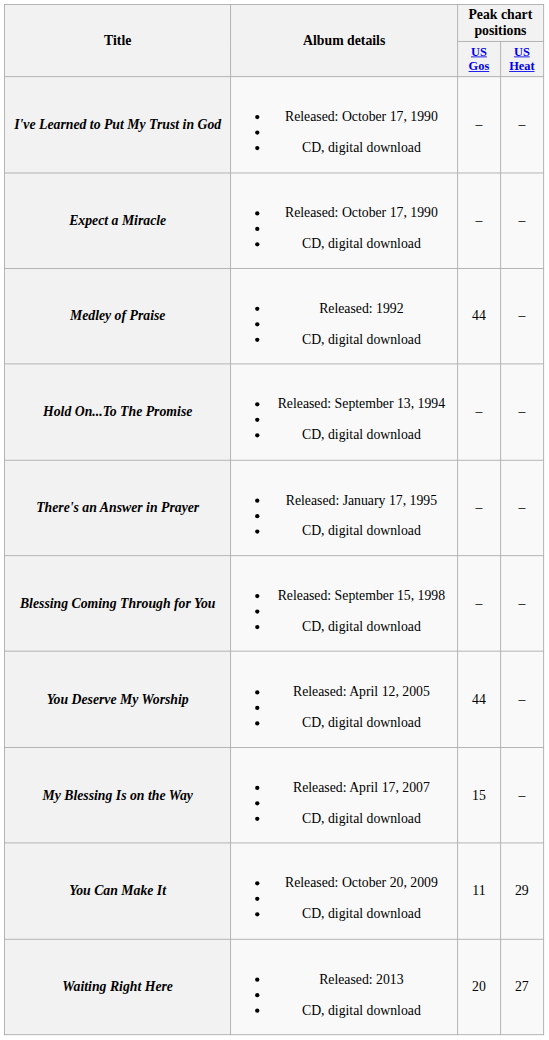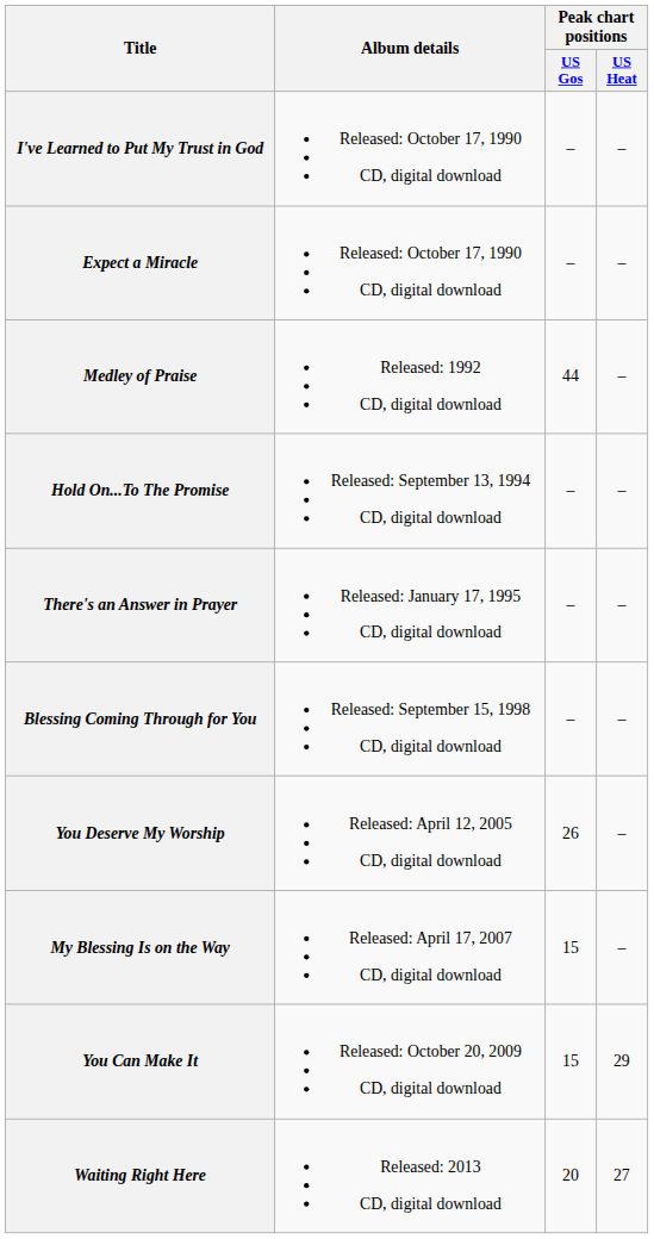You Deserve My Worship | Peak chart positions / US Gos: 44 -> 26
You Can Make It | Peak chart positions / US Gos: 11 -> 15
